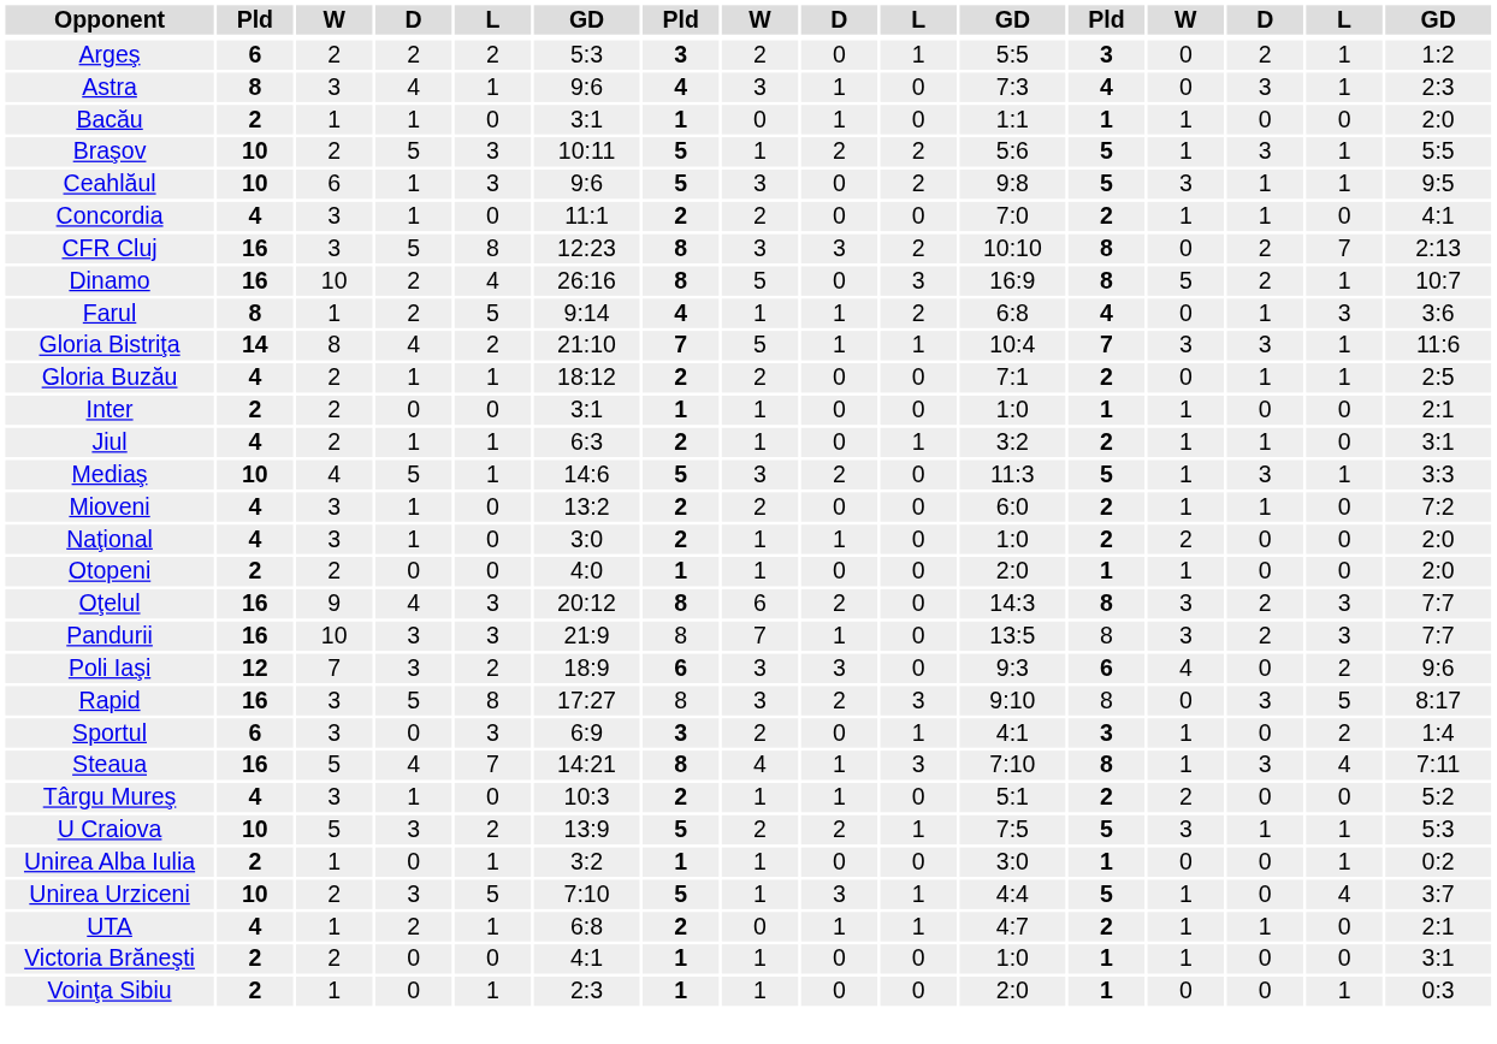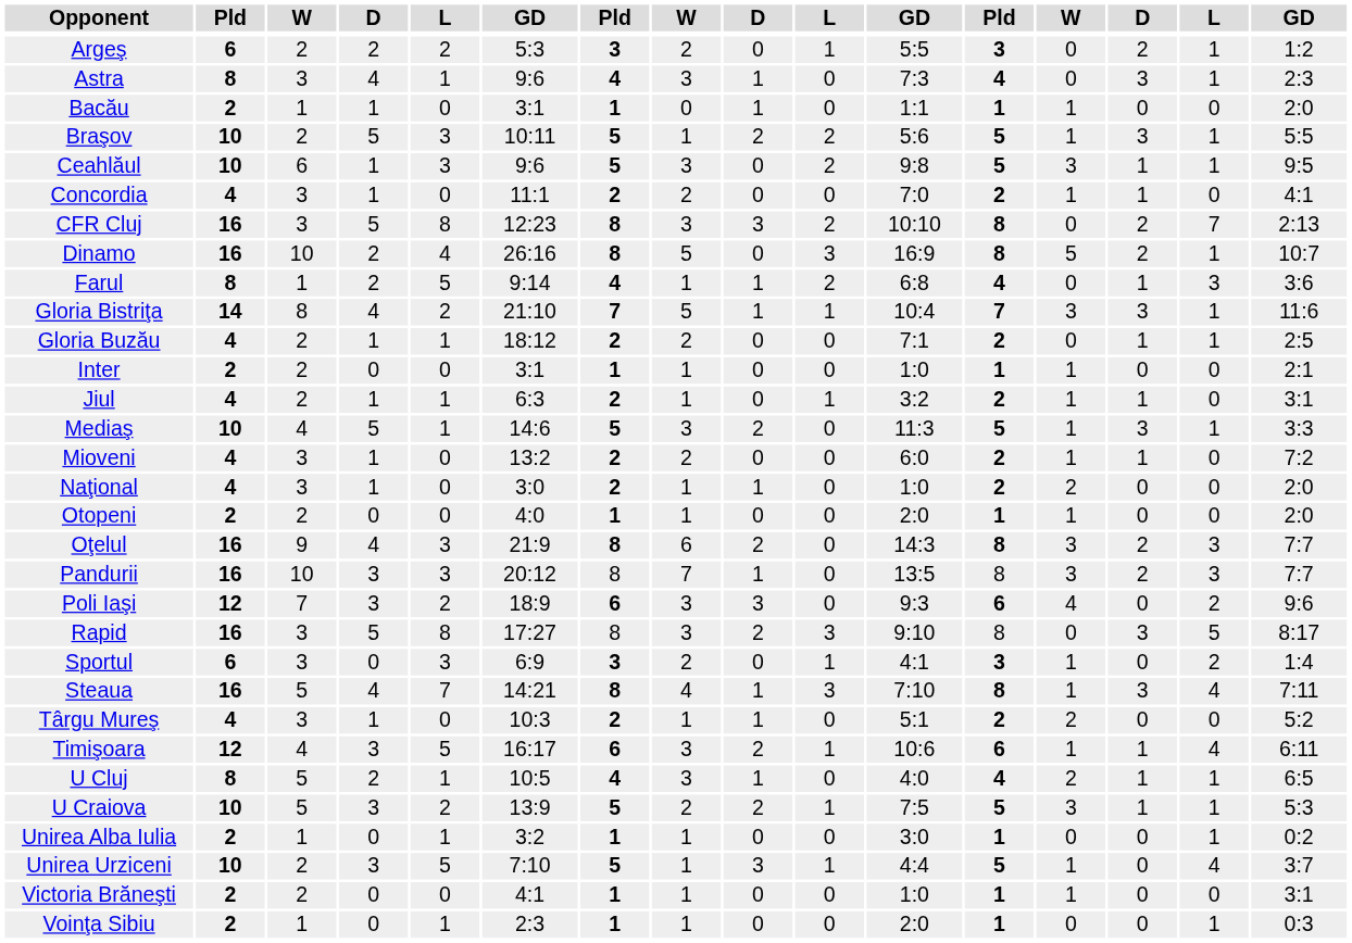Oţelul | column 6: 20:12 -> 21:9
Pandurii | column 6: 21:9 -> 20:12
+ row: Timişoara | 12 | 4 | 3 | 5 | 16:17 | 6 | 3 | 2 | 1 | 10:6 | 6 | 1 | 1 | 4 | 6:11
+ row: U Cluj | 8 | 5 | 2 | 1 | 10:5 | 4 | 3 | 1 | 0 | 4:0 | 4 | 2 | 1 | 1 | 6:5
- row: UTA | 4 | 1 | 2 | 1 | 6:8 | 2 | 0 | 1 | 1 | 4:7 | 2 | 1 | 1 | 0 | 2:1
